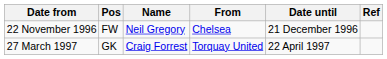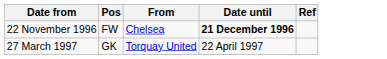- column: Name | Neil Gregory | Craig Forrest
22 November 1996 | Date until: normal -> bold
